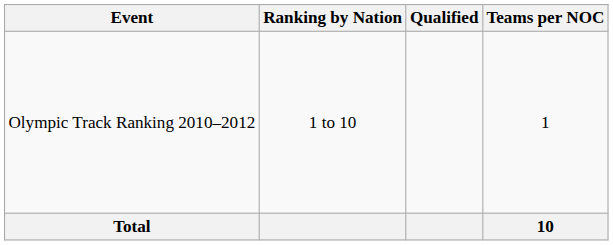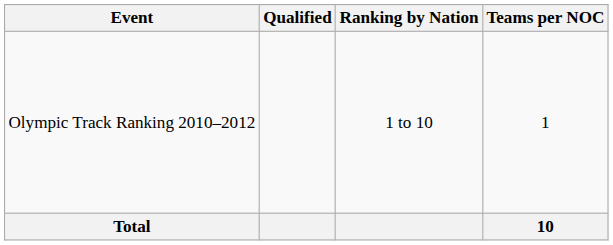columns swapped: Ranking by Nation <-> Qualified
